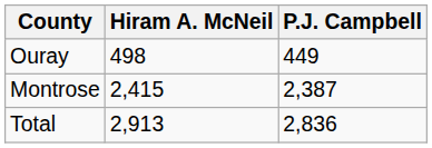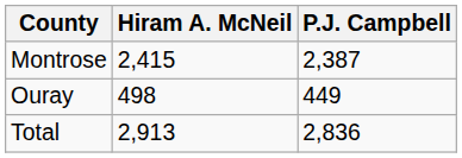rows swapped: Montrose <-> Ouray
